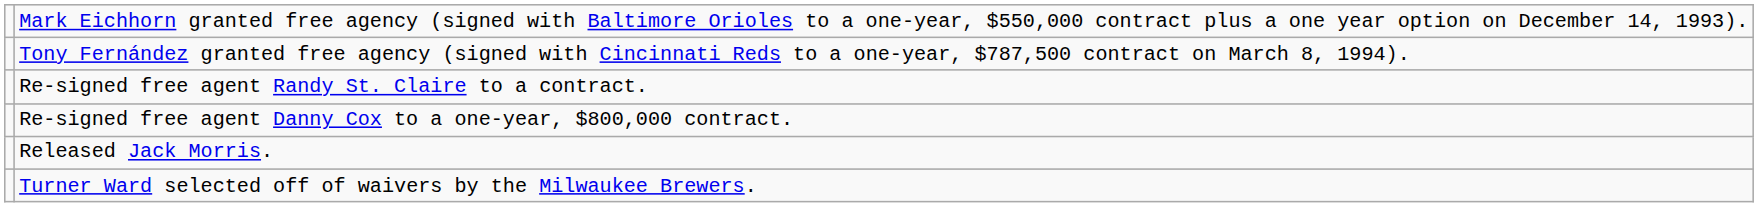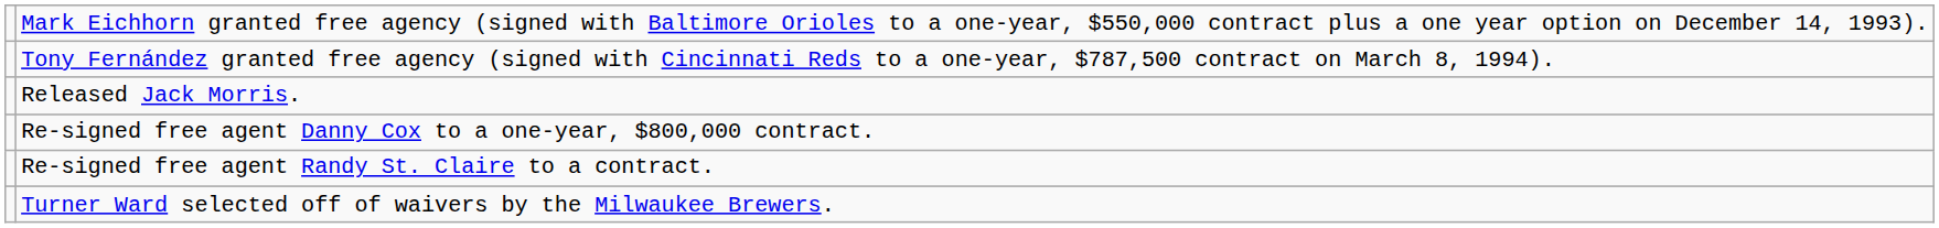rows swapped: Released Jack Morris. <-> Re-signed free agent Randy St. Claire to a contract.
